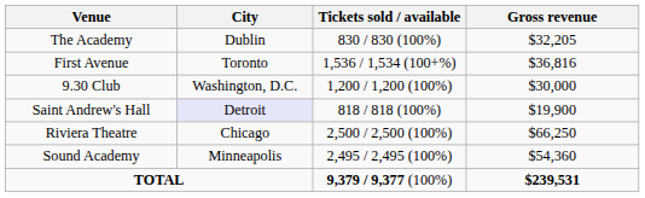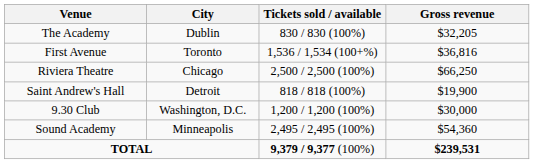rows swapped: Riviera Theatre <-> 9.30 Club
Saint Andrew's Hall | City: lavender background -> no background
